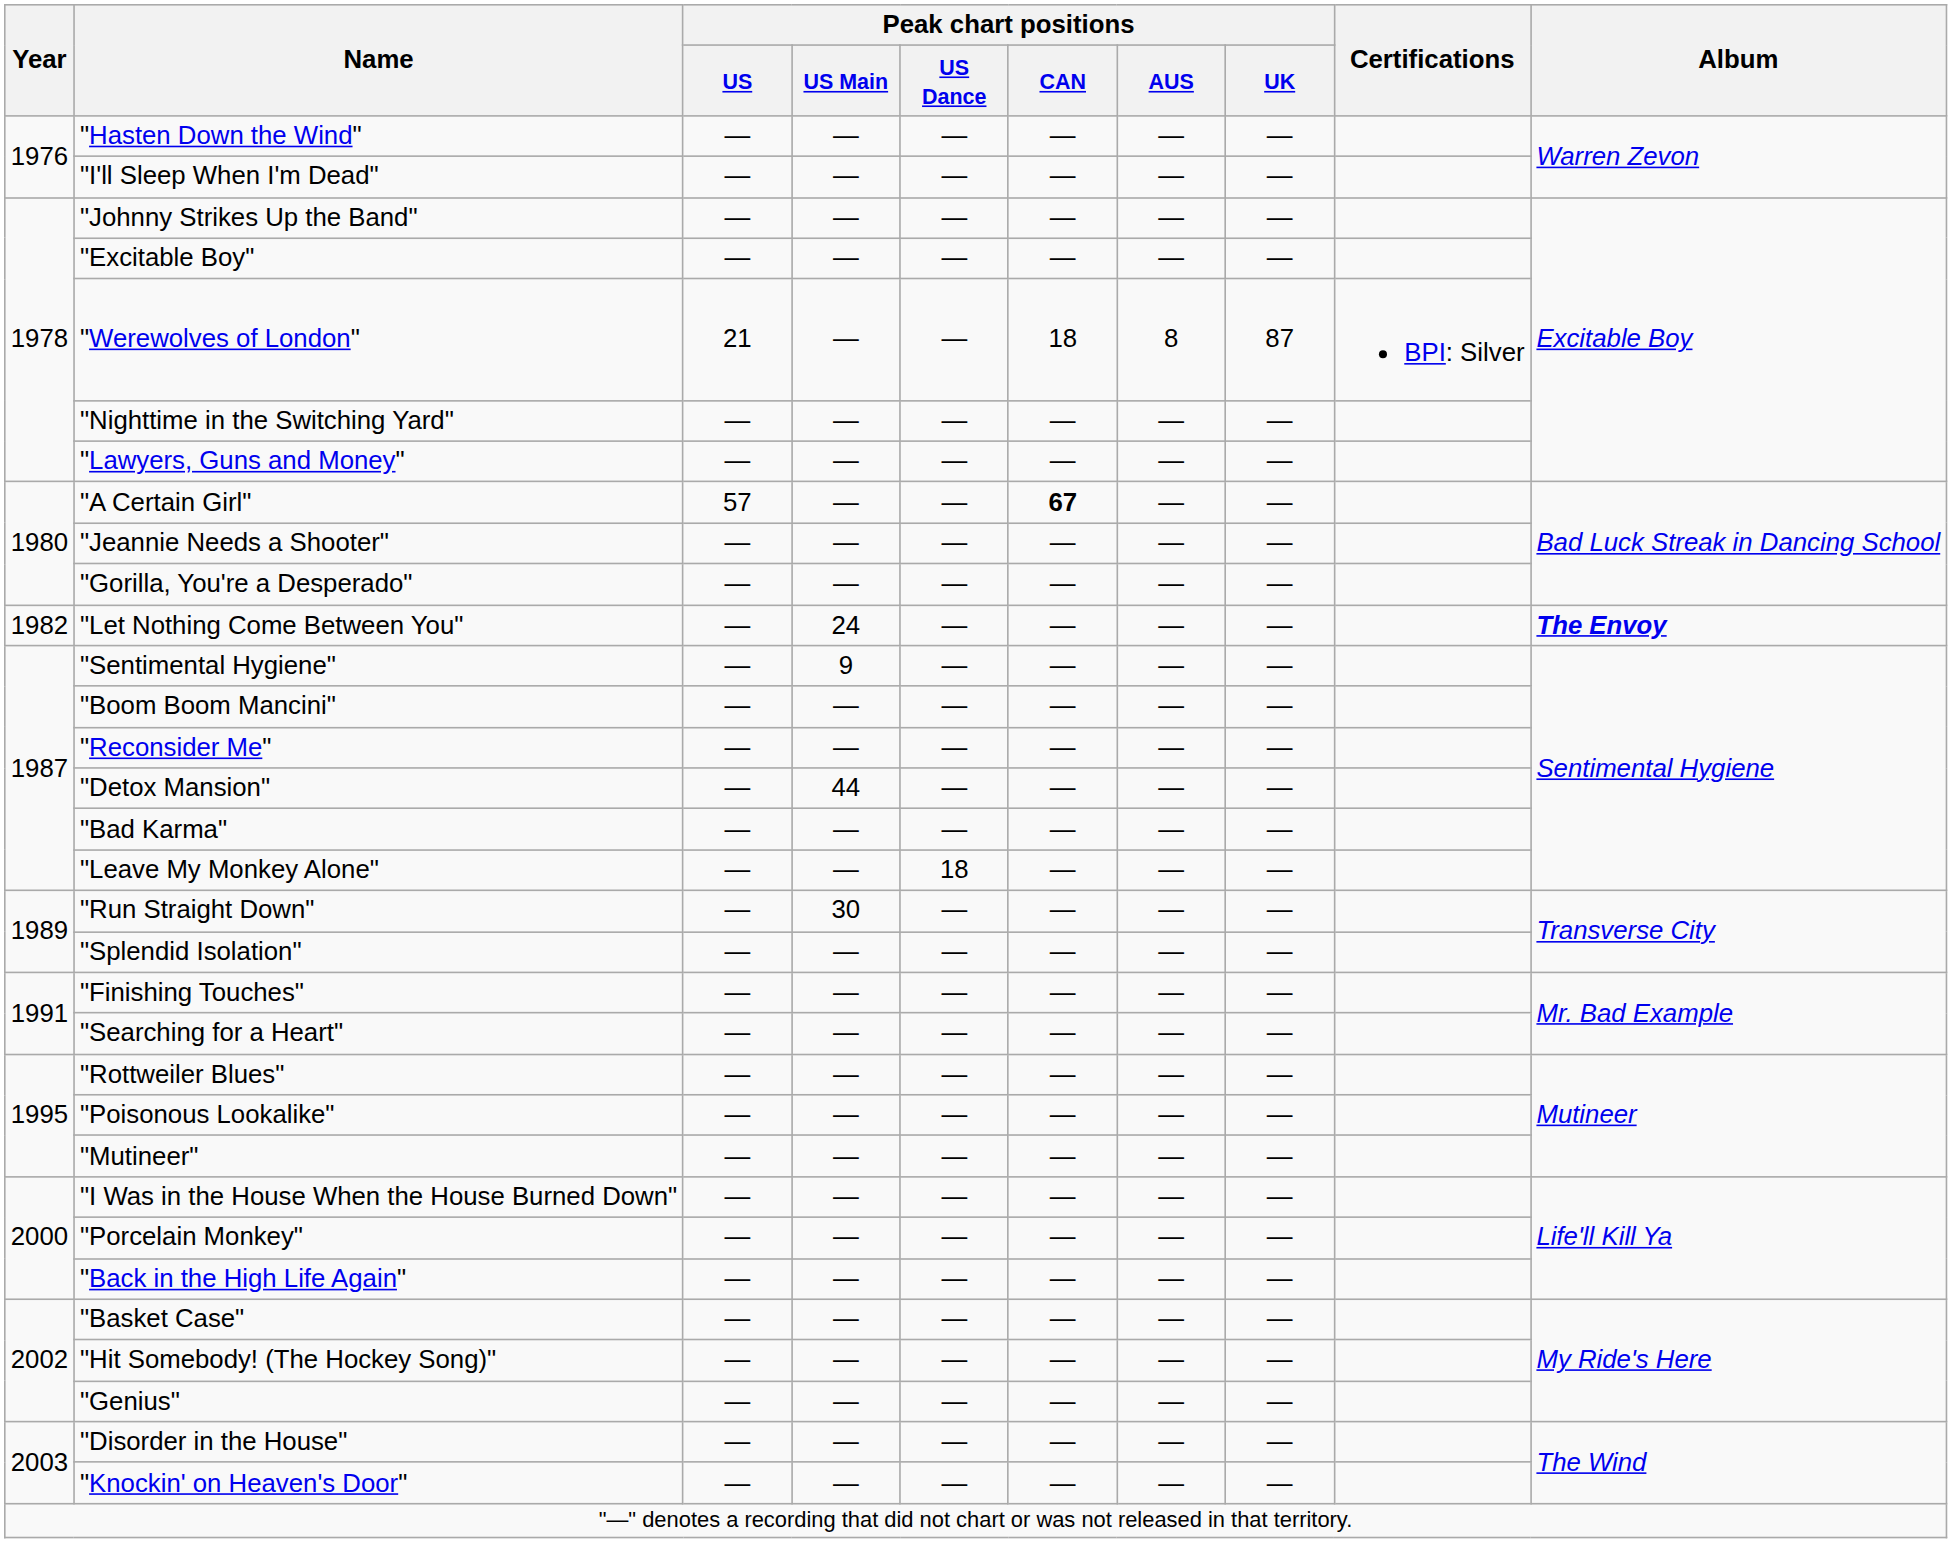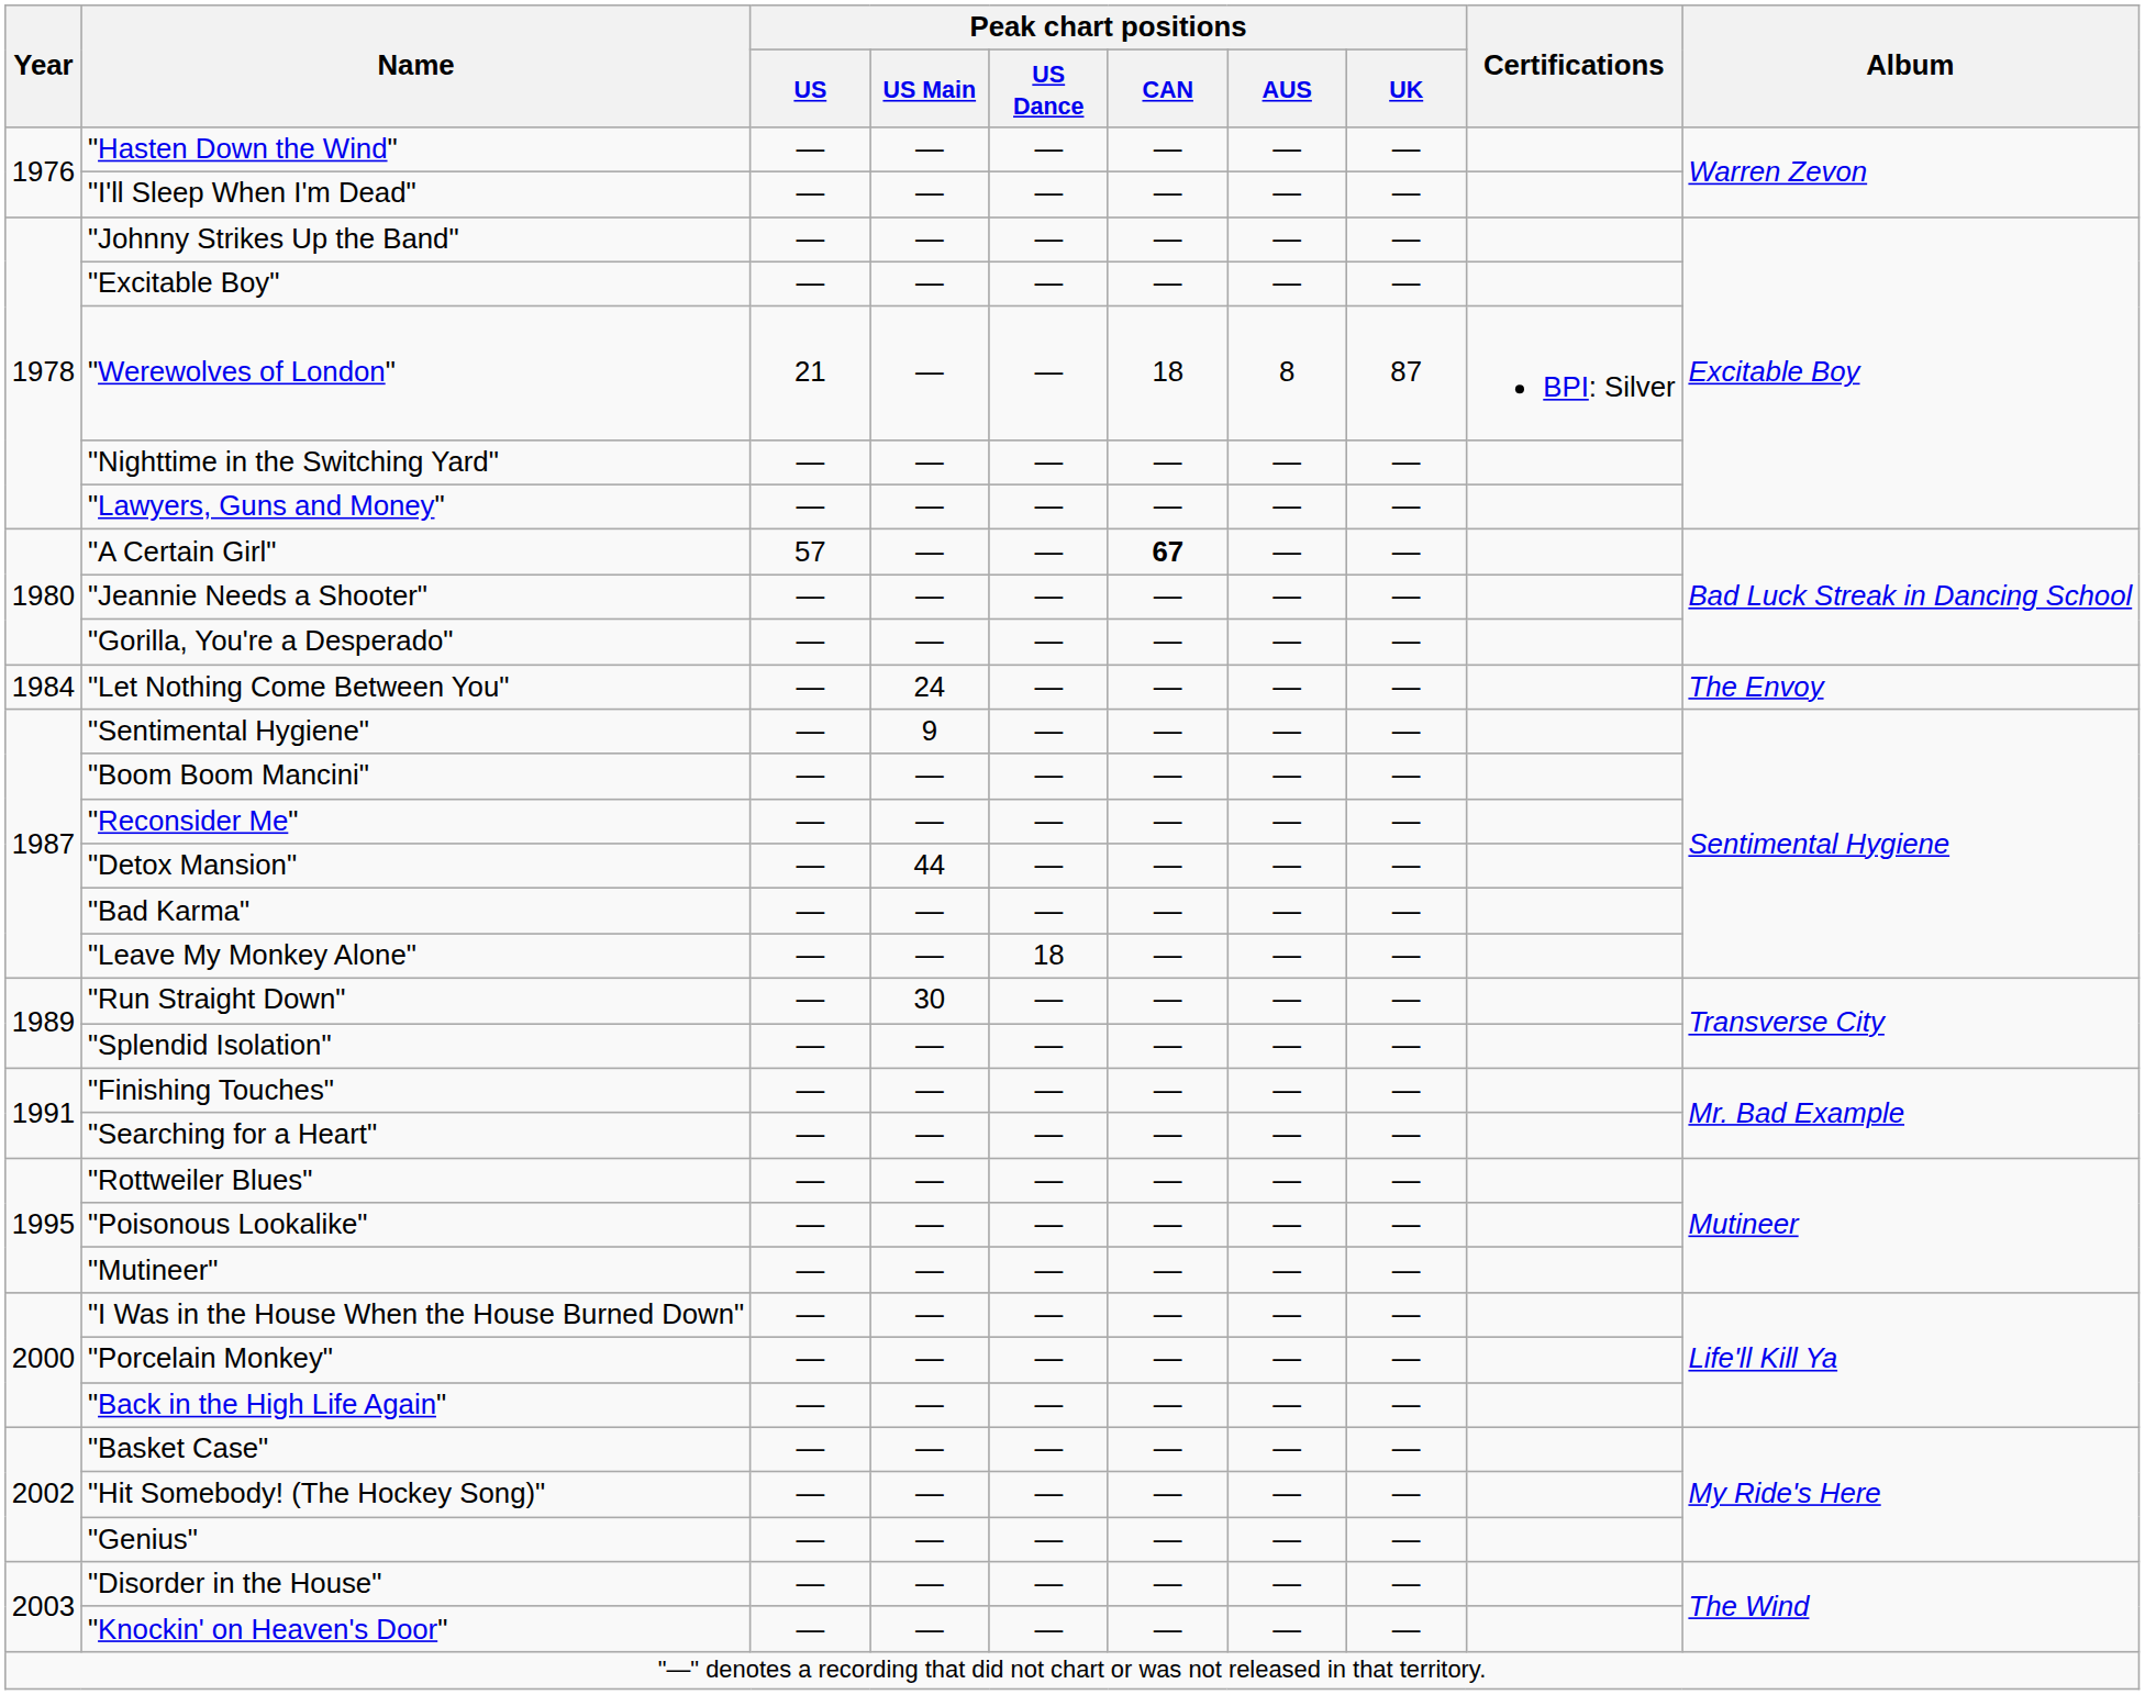"Let Nothing Come Between You" | Year: 1982 -> 1984
"Let Nothing Come Between You" | Album: bold -> normal
